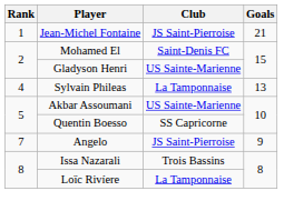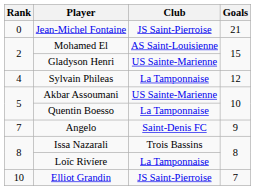Jean-Michel Fontaine | Rank: 1 -> 0
Mohamed El | Club: Saint-Denis FC -> AS Saint-Louisienne
Sylvain Phileas | Goals: 13 -> 12
Quentin Boesso | Club: SS Capricorne -> La Tamponnaise
Angelo | Club: JS Saint-Pierroise -> Saint-Denis FC
+ row: 10 | Elliot Grandin | JS Saint-Pierroise | 7
